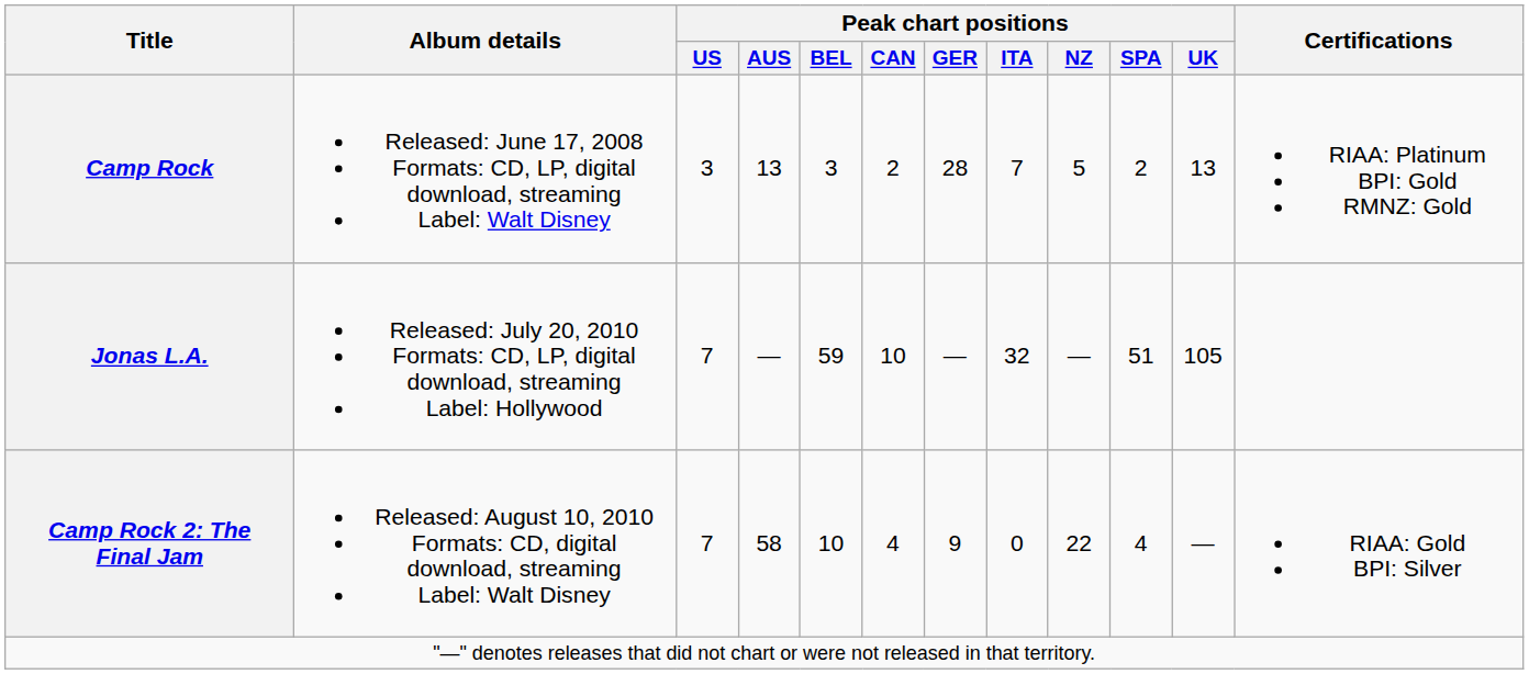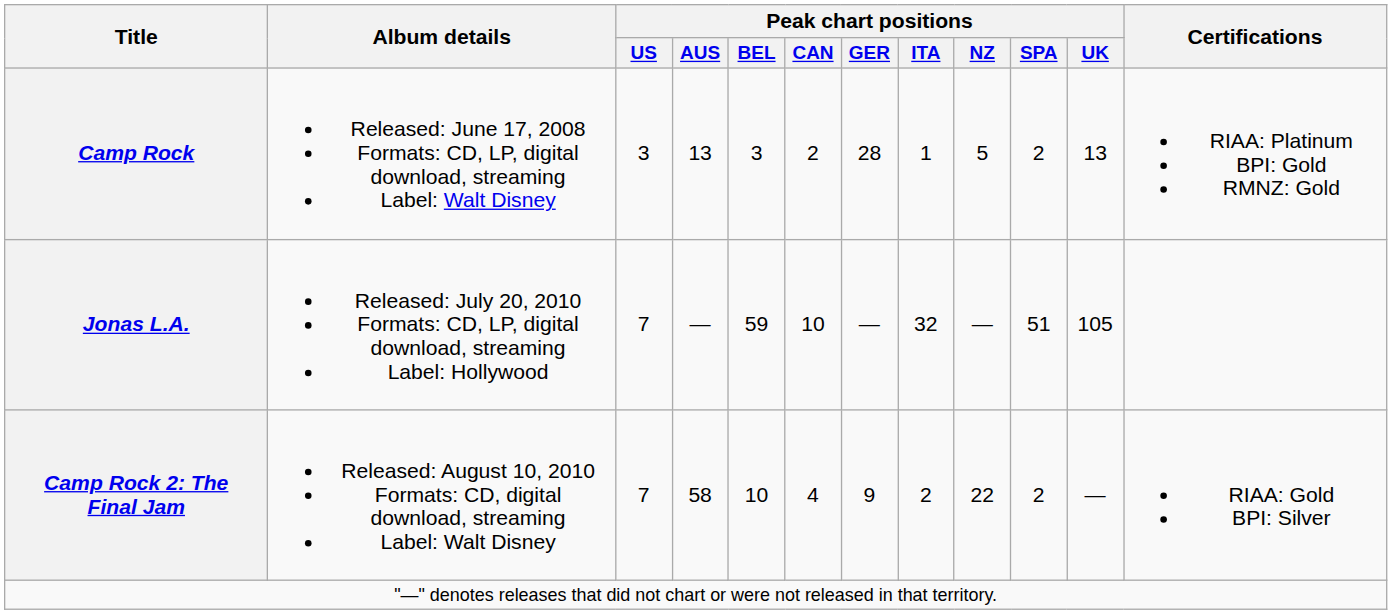Camp Rock | Peak chart positions / ITA: 7 -> 1
Camp Rock 2: The Final Jam | Peak chart positions / ITA: 0 -> 2
Camp Rock 2: The Final Jam | Peak chart positions / SPA: 4 -> 2
